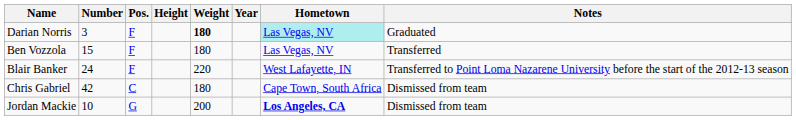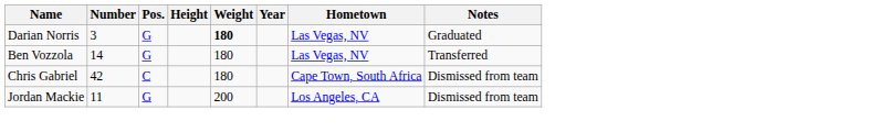Darian Norris | Pos.: F -> G
Darian Norris | Hometown: paleturquoise background -> no background
Ben Vozzola | Number: 15 -> 14
Ben Vozzola | Pos.: F -> G
- row: Blair Banker | 24 | F | 220 | West Lafayette, IN | Transferred to Point Loma Nazarene University before the start of the 2012-13 season
Jordan Mackie | Number: 10 -> 11
Jordan Mackie | Hometown: bold -> normal
